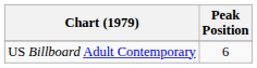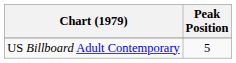US Billboard Adult Contemporary | Peak Position: 6 -> 5
